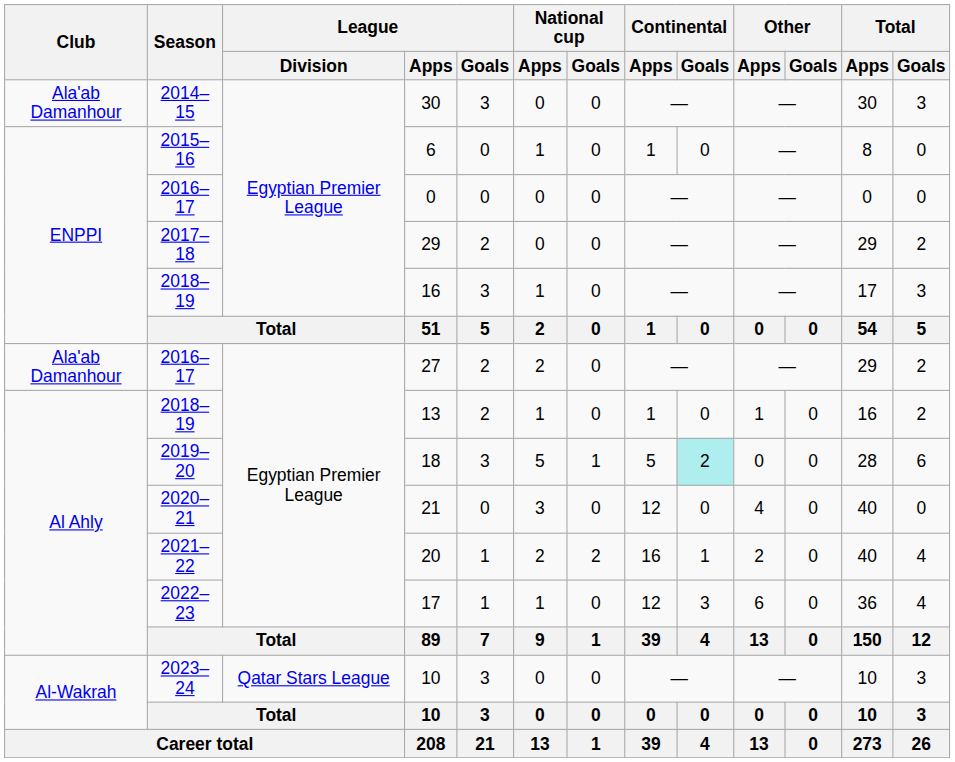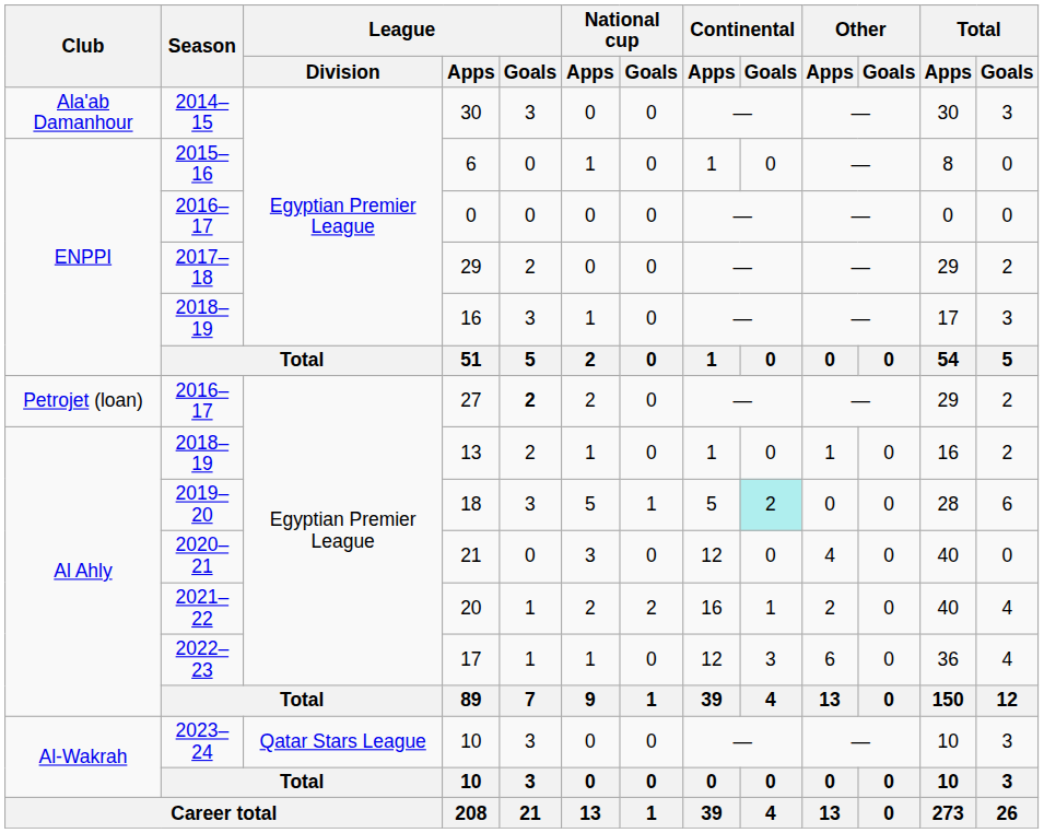27 | Club: Ala'ab Damanhour -> Petrojet (loan)
27 | League / Goals: normal -> bold
